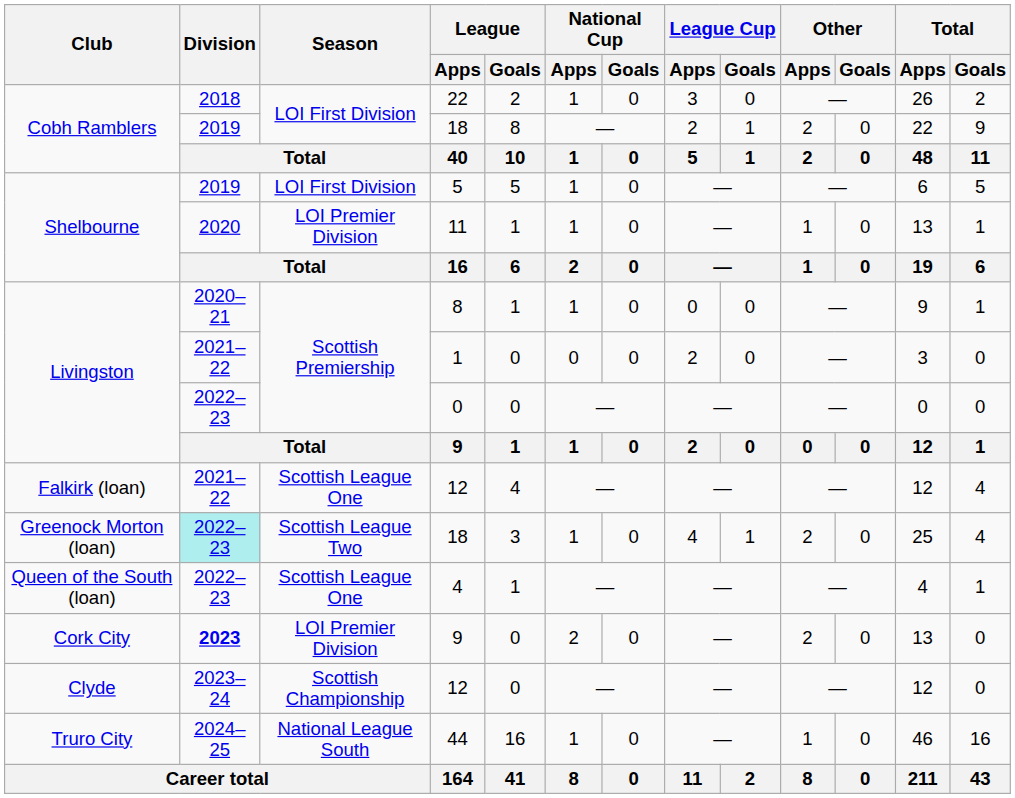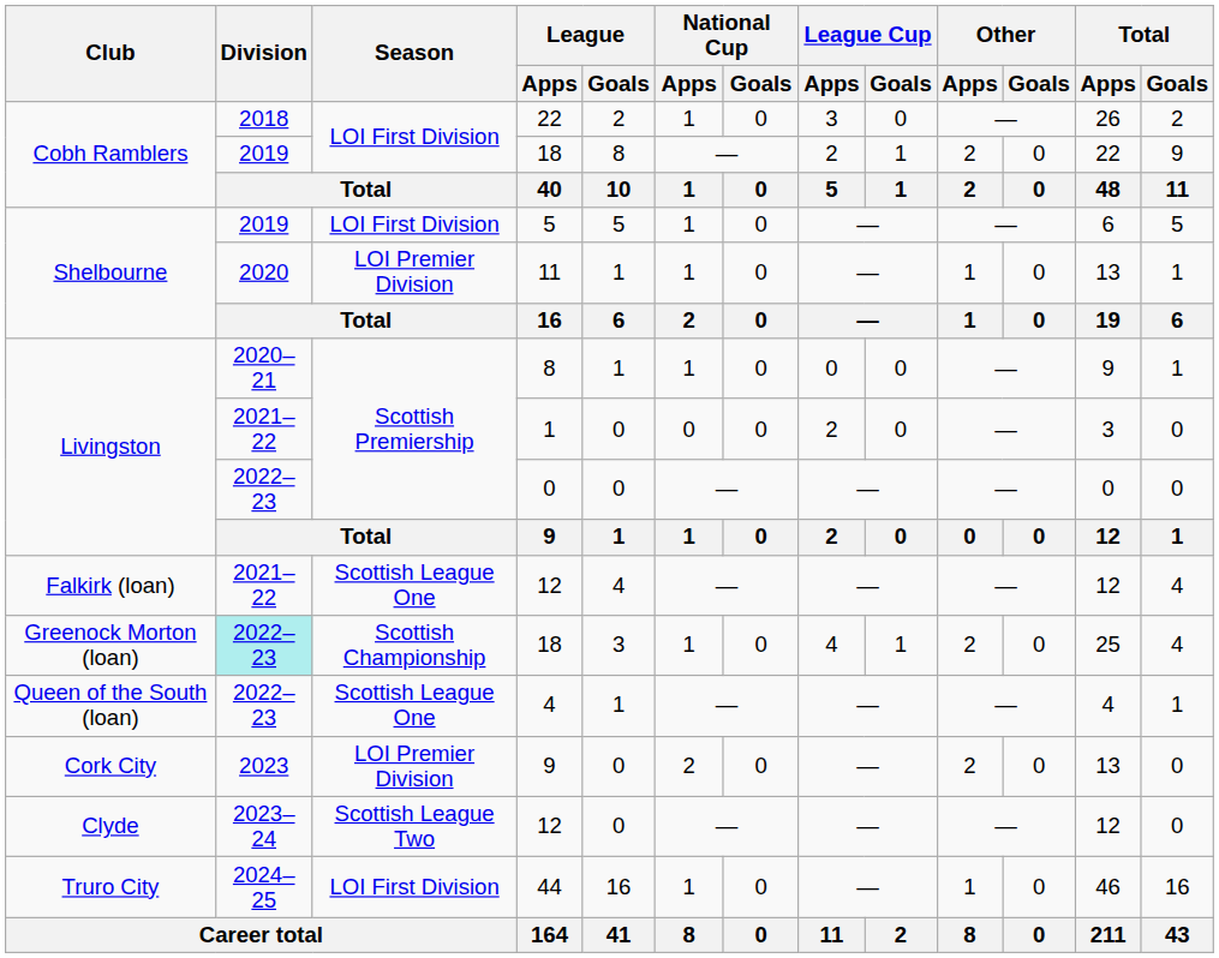Greenock Morton (loan) / 18 | Season: Scottish League Two -> Scottish Championship
Cork City / 9 | Division: bold -> normal
Clyde / 12 | Season: Scottish Championship -> Scottish League Two
44 | Season: National League South -> LOI First Division
